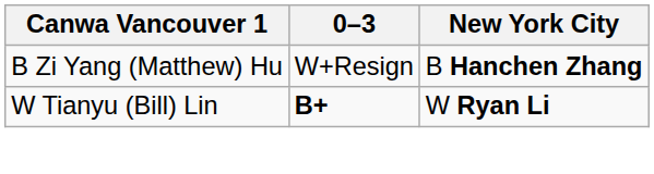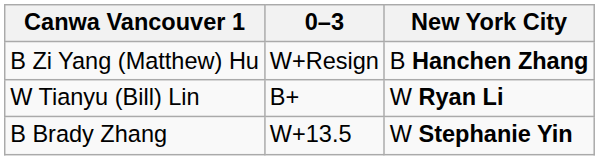W Tianyu (Bill) Lin | 0–3: bold -> normal
+ row: B Brady Zhang | W+13.5 | W Stephanie Yin
